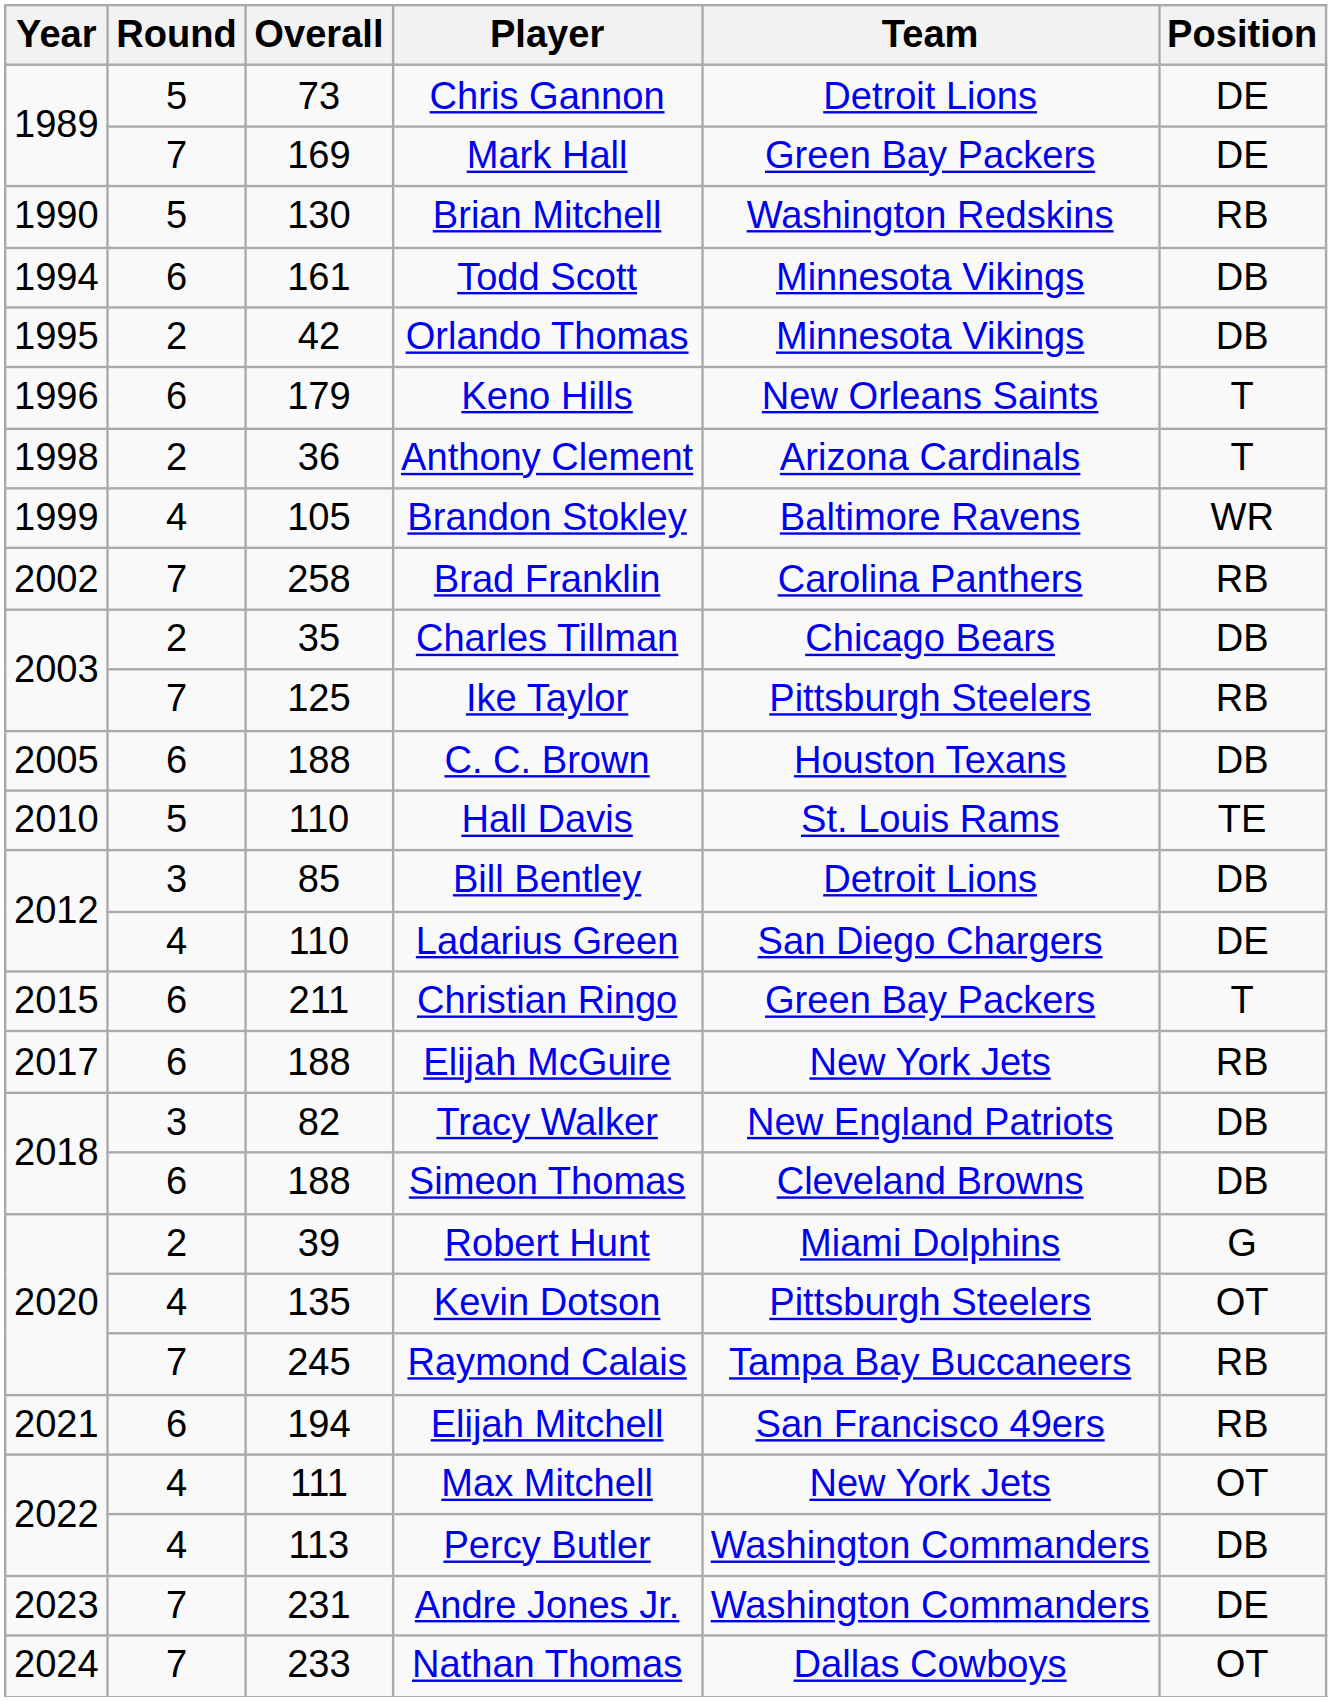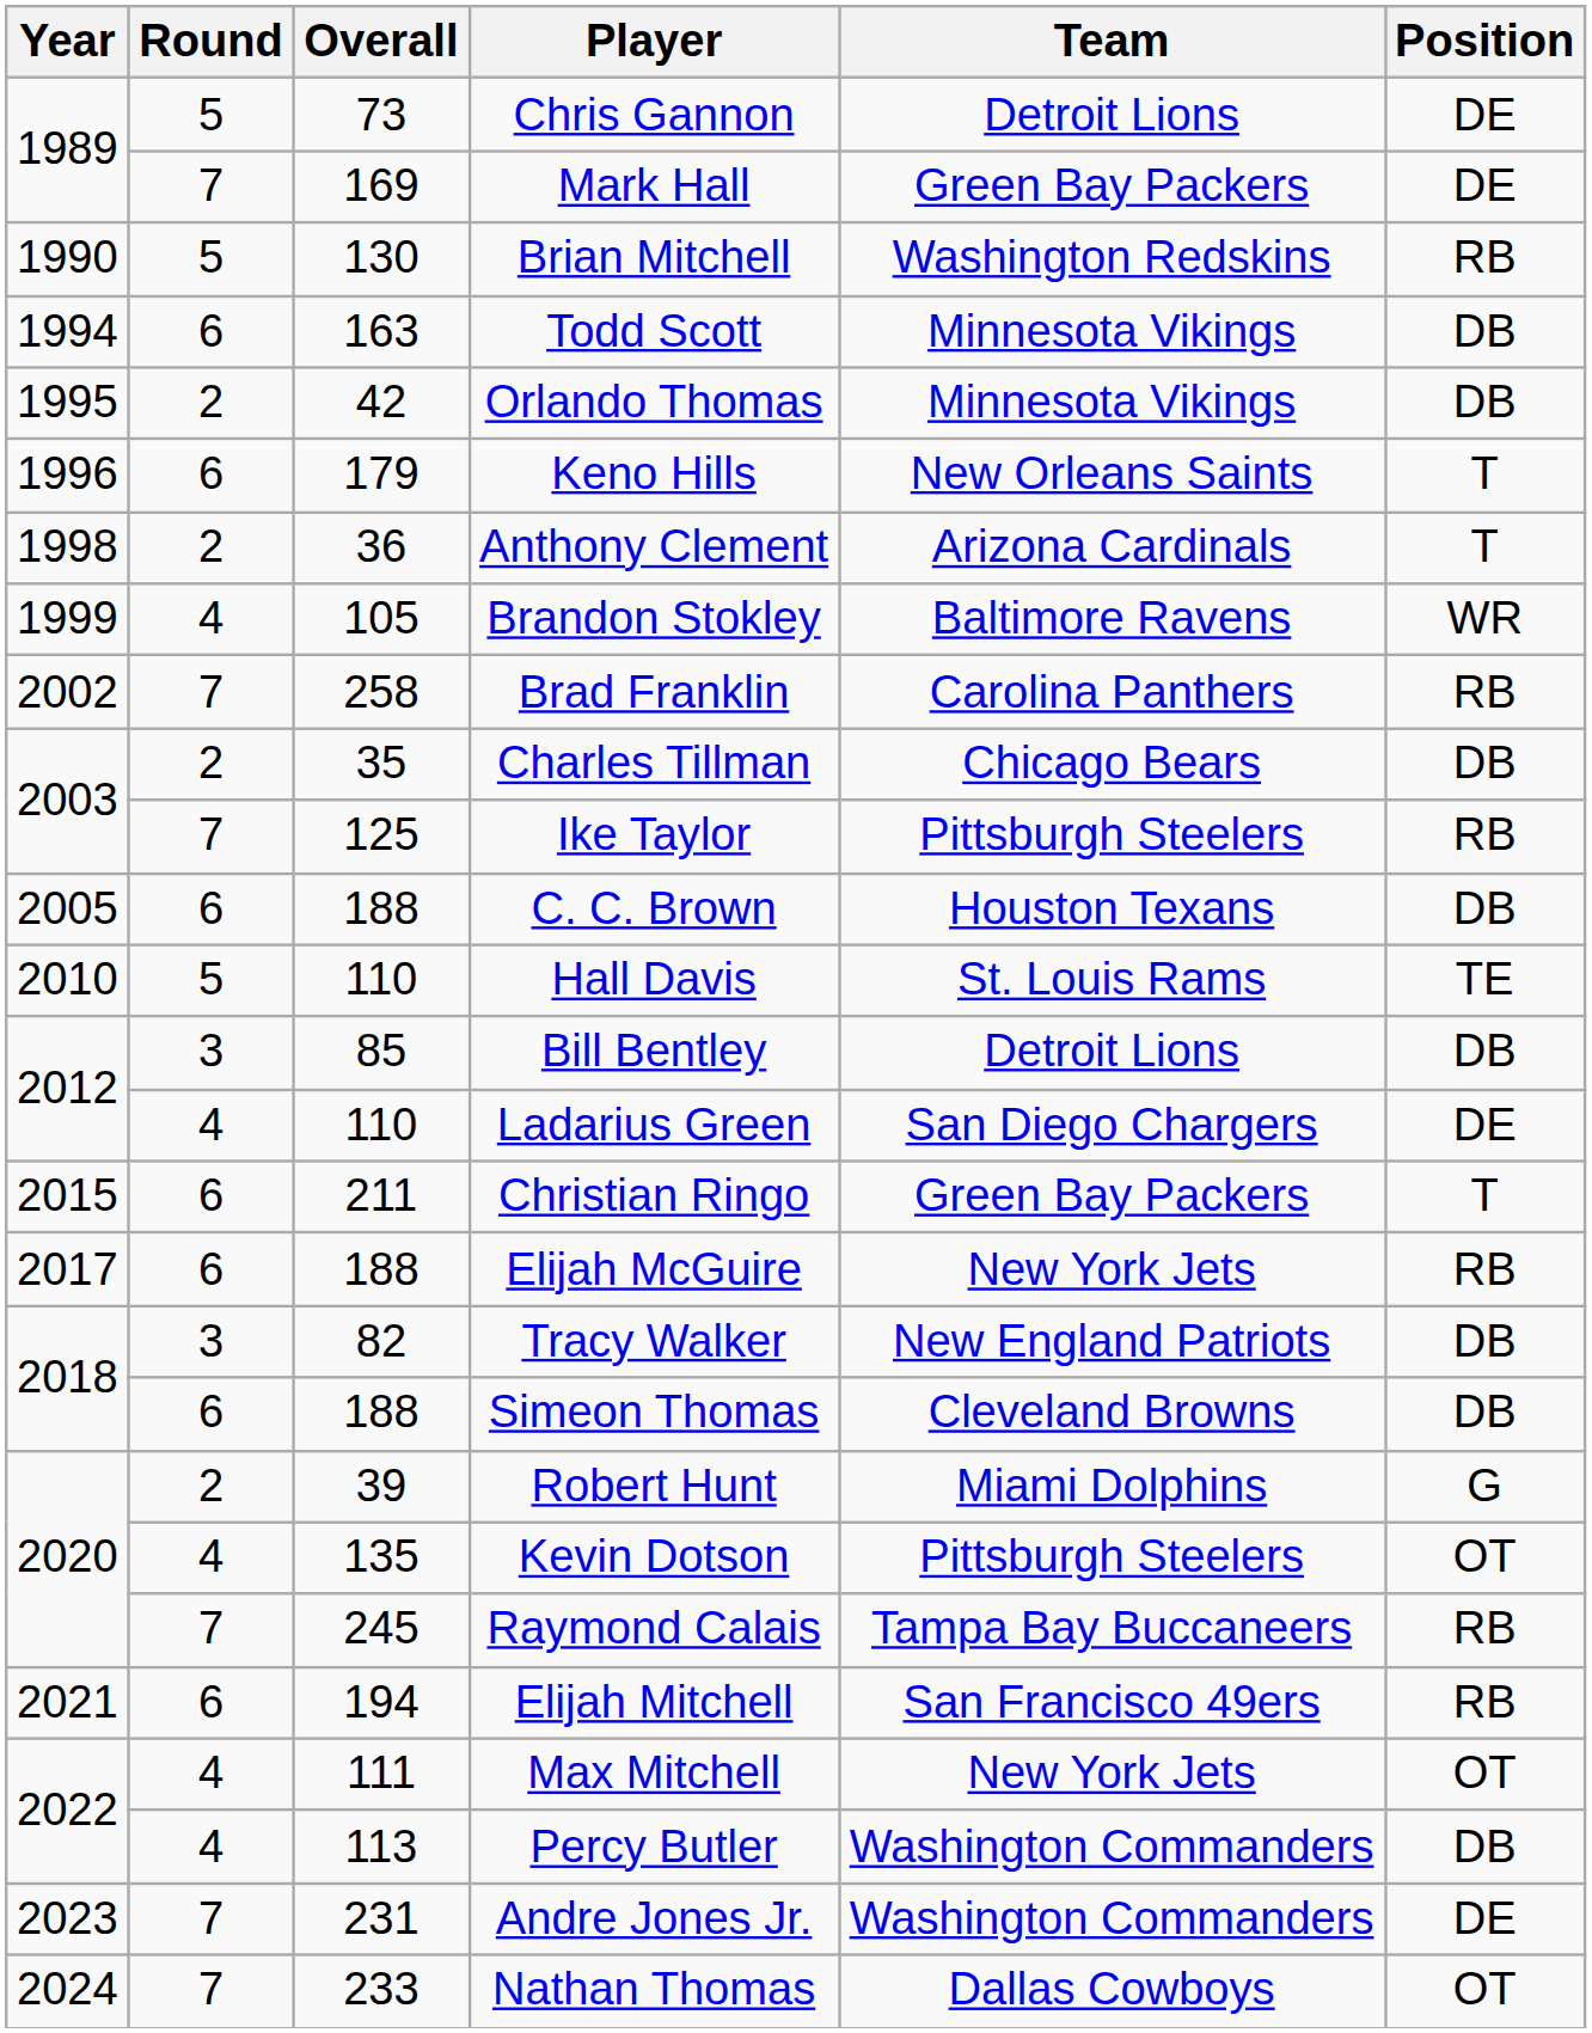Todd Scott | Overall: 161 -> 163
